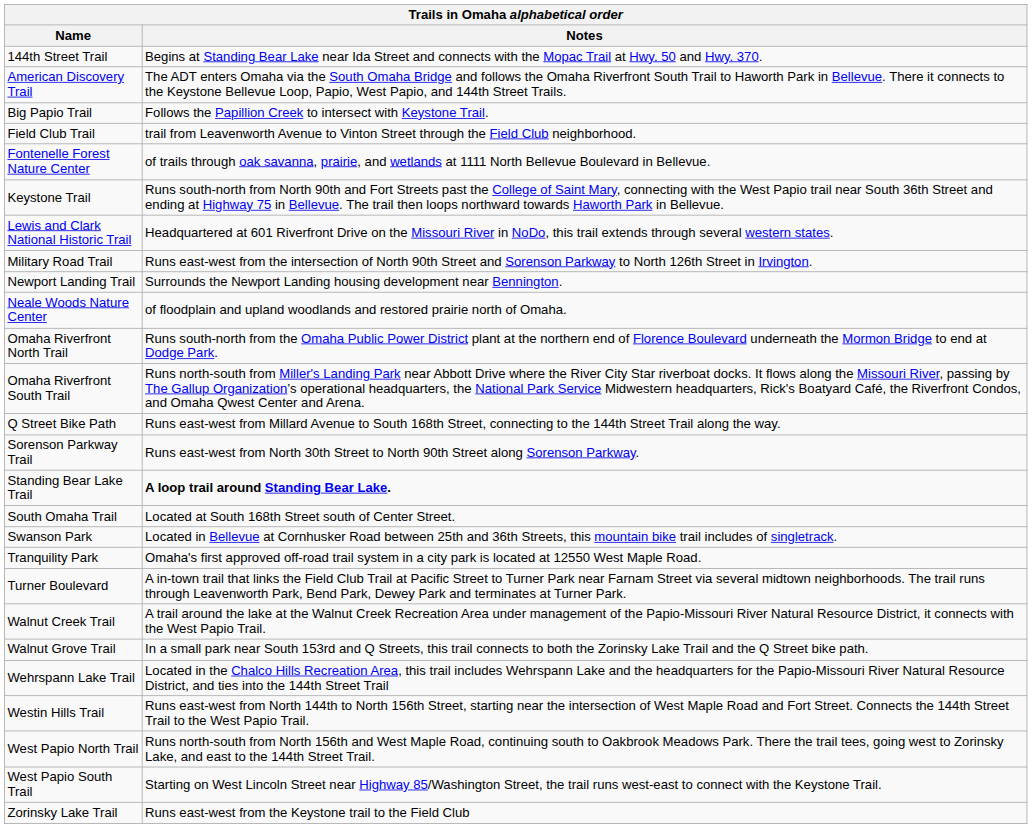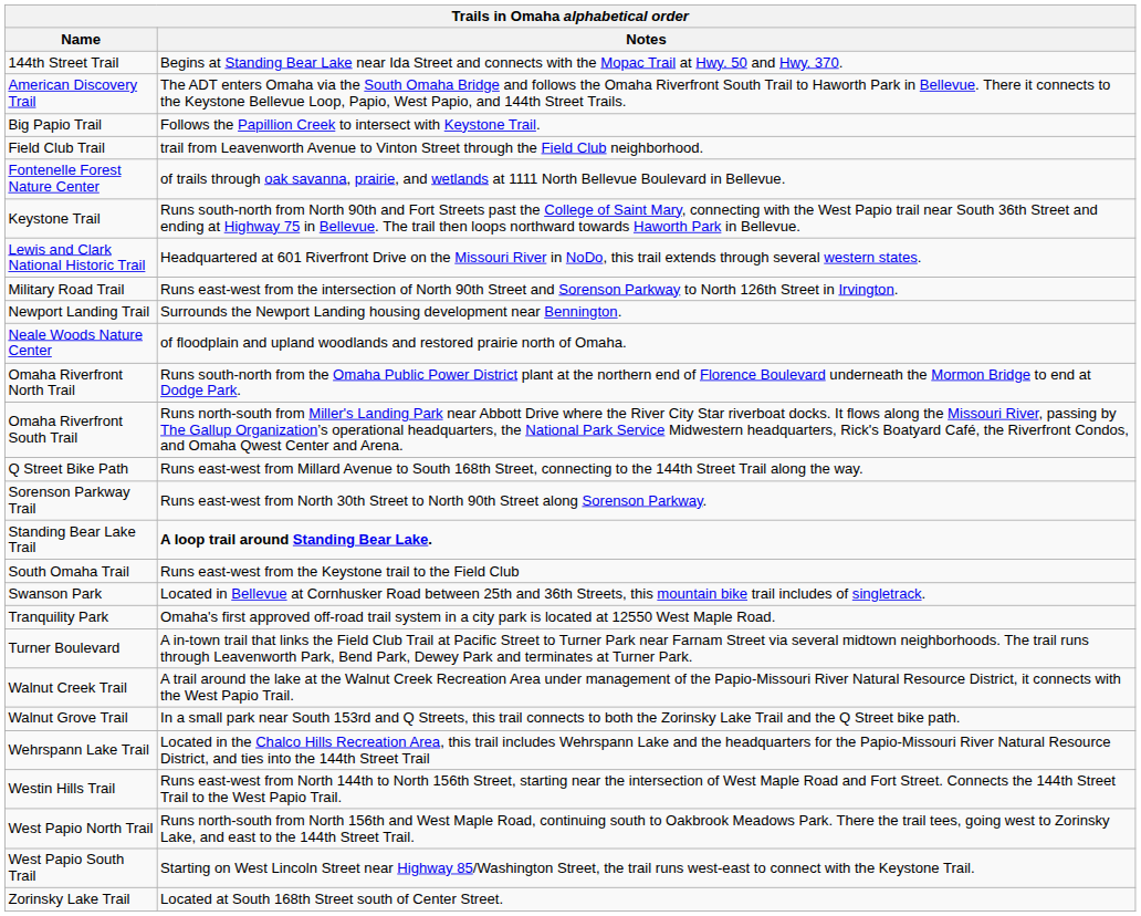South Omaha Trail | Notes: Located at South 168th Street south of Center Street. -> Runs east-west from the Keystone trail to the Field Club
Zorinsky Lake Trail | Notes: Runs east-west from the Keystone trail to the Field Club -> Located at South 168th Street south of Center Street.
